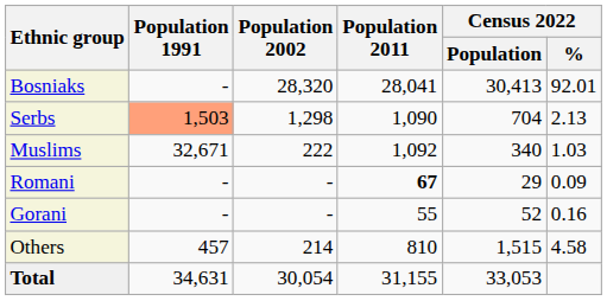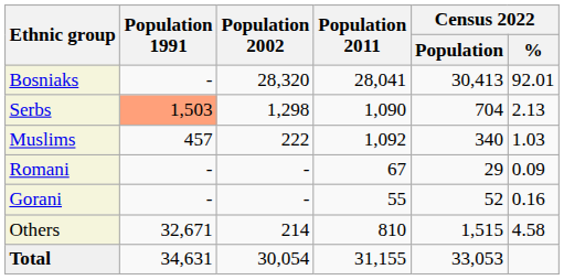Muslims | Population 1991: 32,671 -> 457
Romani | Population 2011: bold -> normal
Others | Population 1991: 457 -> 32,671
